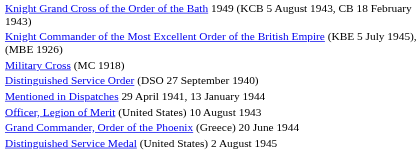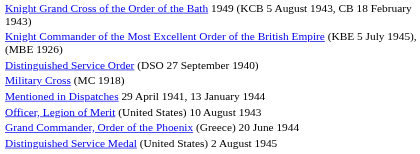rows swapped: Distinguished Service Order (DSO 27 September 1940) <-> Military Cross (MC 1918)
